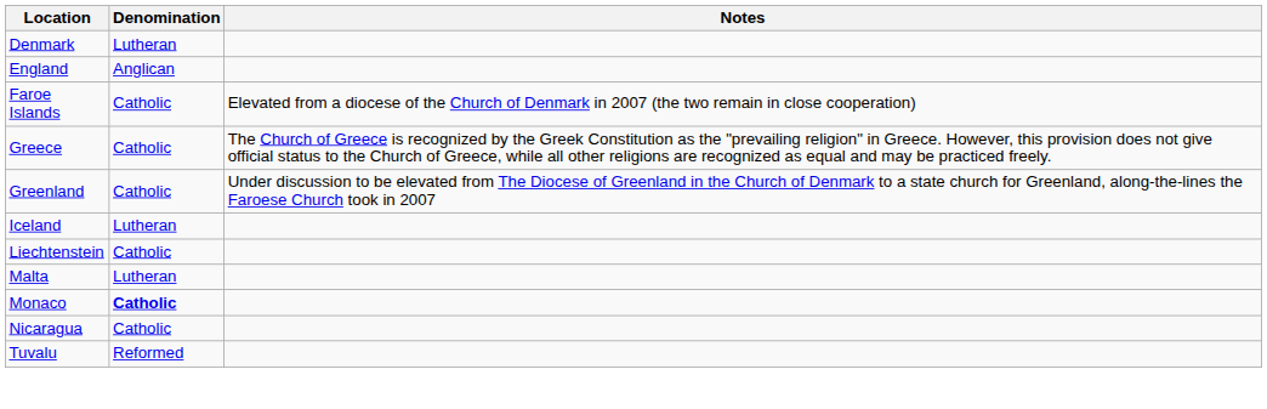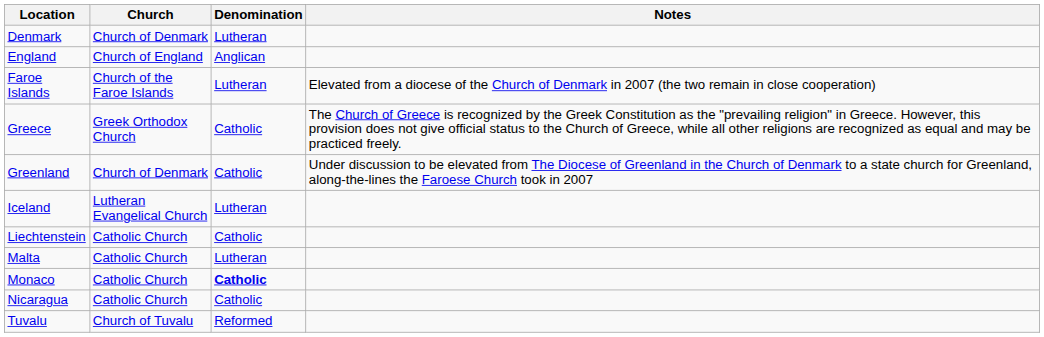+ column: Church | Church of Denmark | Church of England | Church of the Faroe Islands | Greek Orthodox Church | Church of Denmark | Lutheran Evangelical Church | Catholic Church | Catholic Church | Catholic Church | Catholic Church | Church of Tuvalu
Faroe Islands | Denomination: Catholic -> Lutheran
